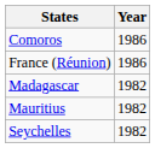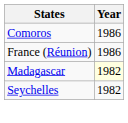Madagascar | Year: no background -> lightyellow background
- row: Mauritius | 1982
